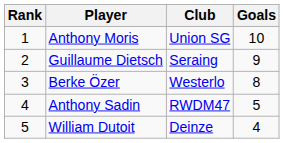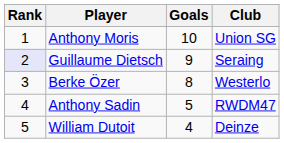columns swapped: Club <-> Goals
Guillaume Dietsch | Rank: no background -> lavender background
